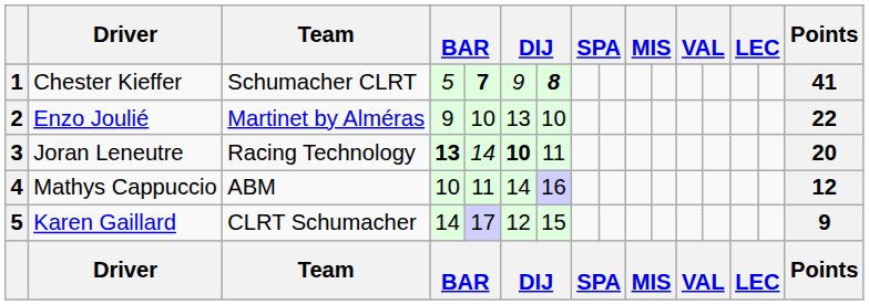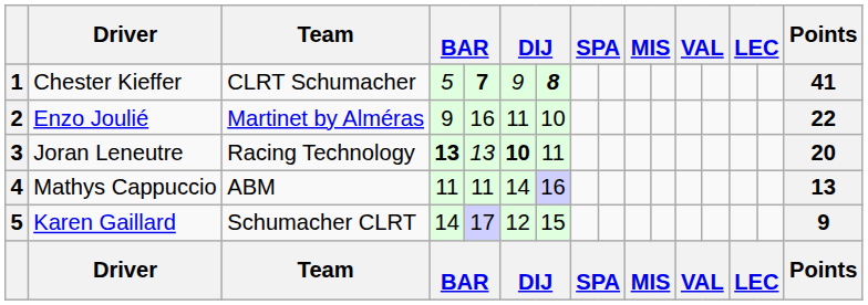Chester Kieffer | Team: Schumacher CLRT -> CLRT Schumacher
Enzo Joulié | column 5: 10 -> 16
Enzo Joulié | column 6: 13 -> 11
Joran Leneutre | column 5: 14 -> 13
Mathys Cappuccio | column 4: 10 -> 11
Mathys Cappuccio | Points: 12 -> 13
Karen Gaillard | Team: CLRT Schumacher -> Schumacher CLRT
